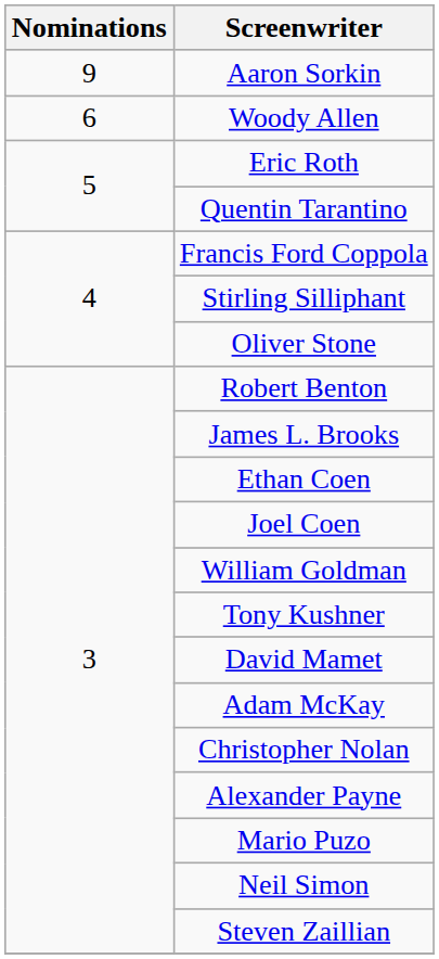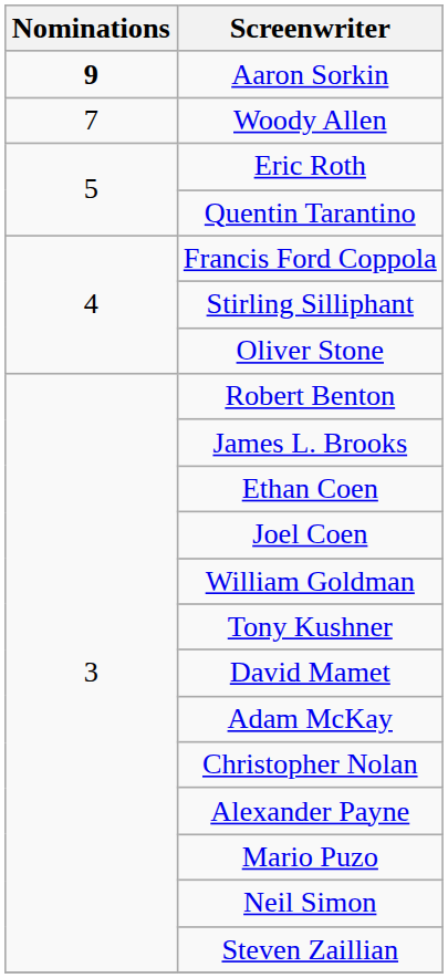Aaron Sorkin | Nominations: normal -> bold
Woody Allen | Nominations: 6 -> 7
